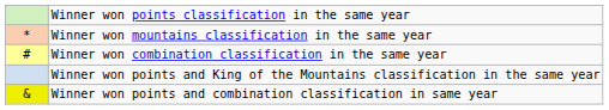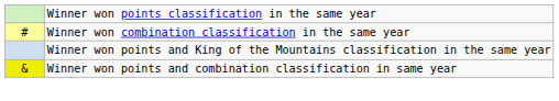- row: * | Winner won mountains classification in the same year
